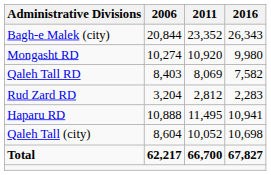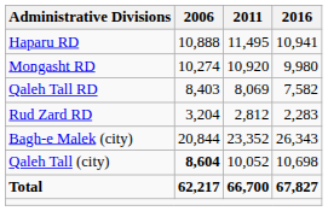rows swapped: Haparu RD <-> Bagh-e Malek (city)
Qaleh Tall (city) | 2006: normal -> bold
